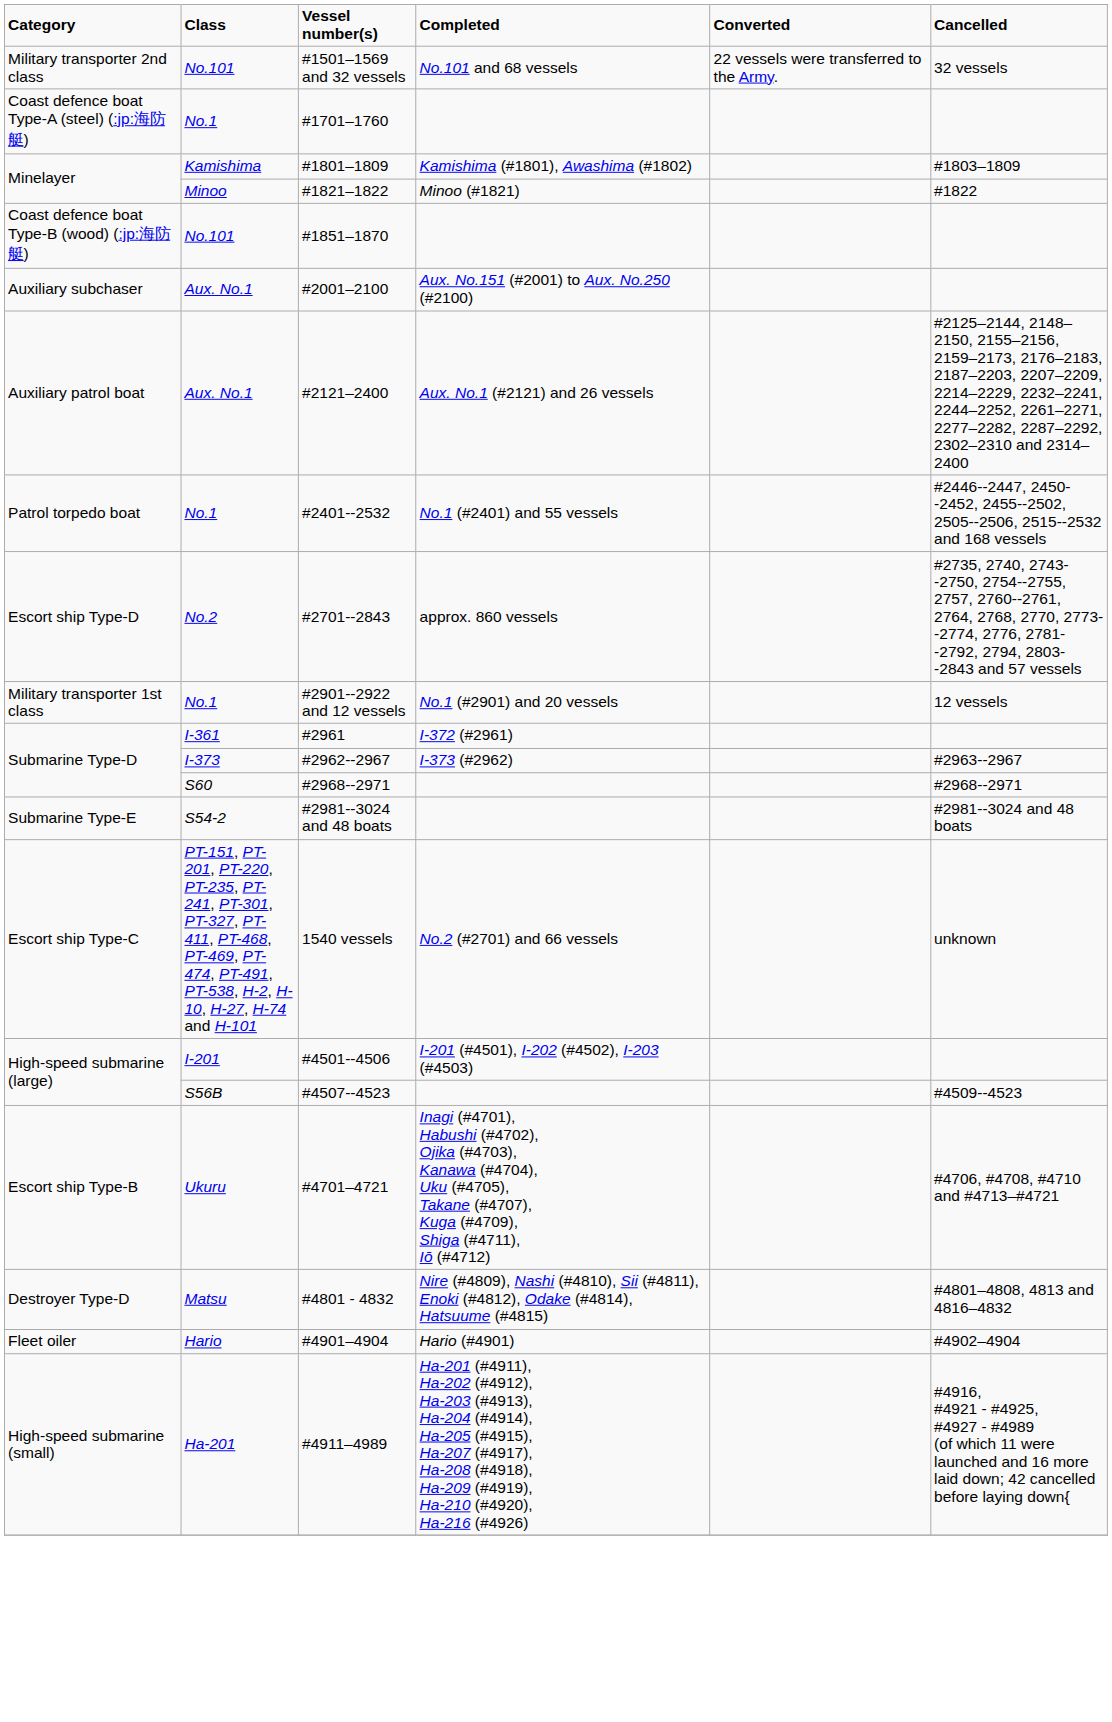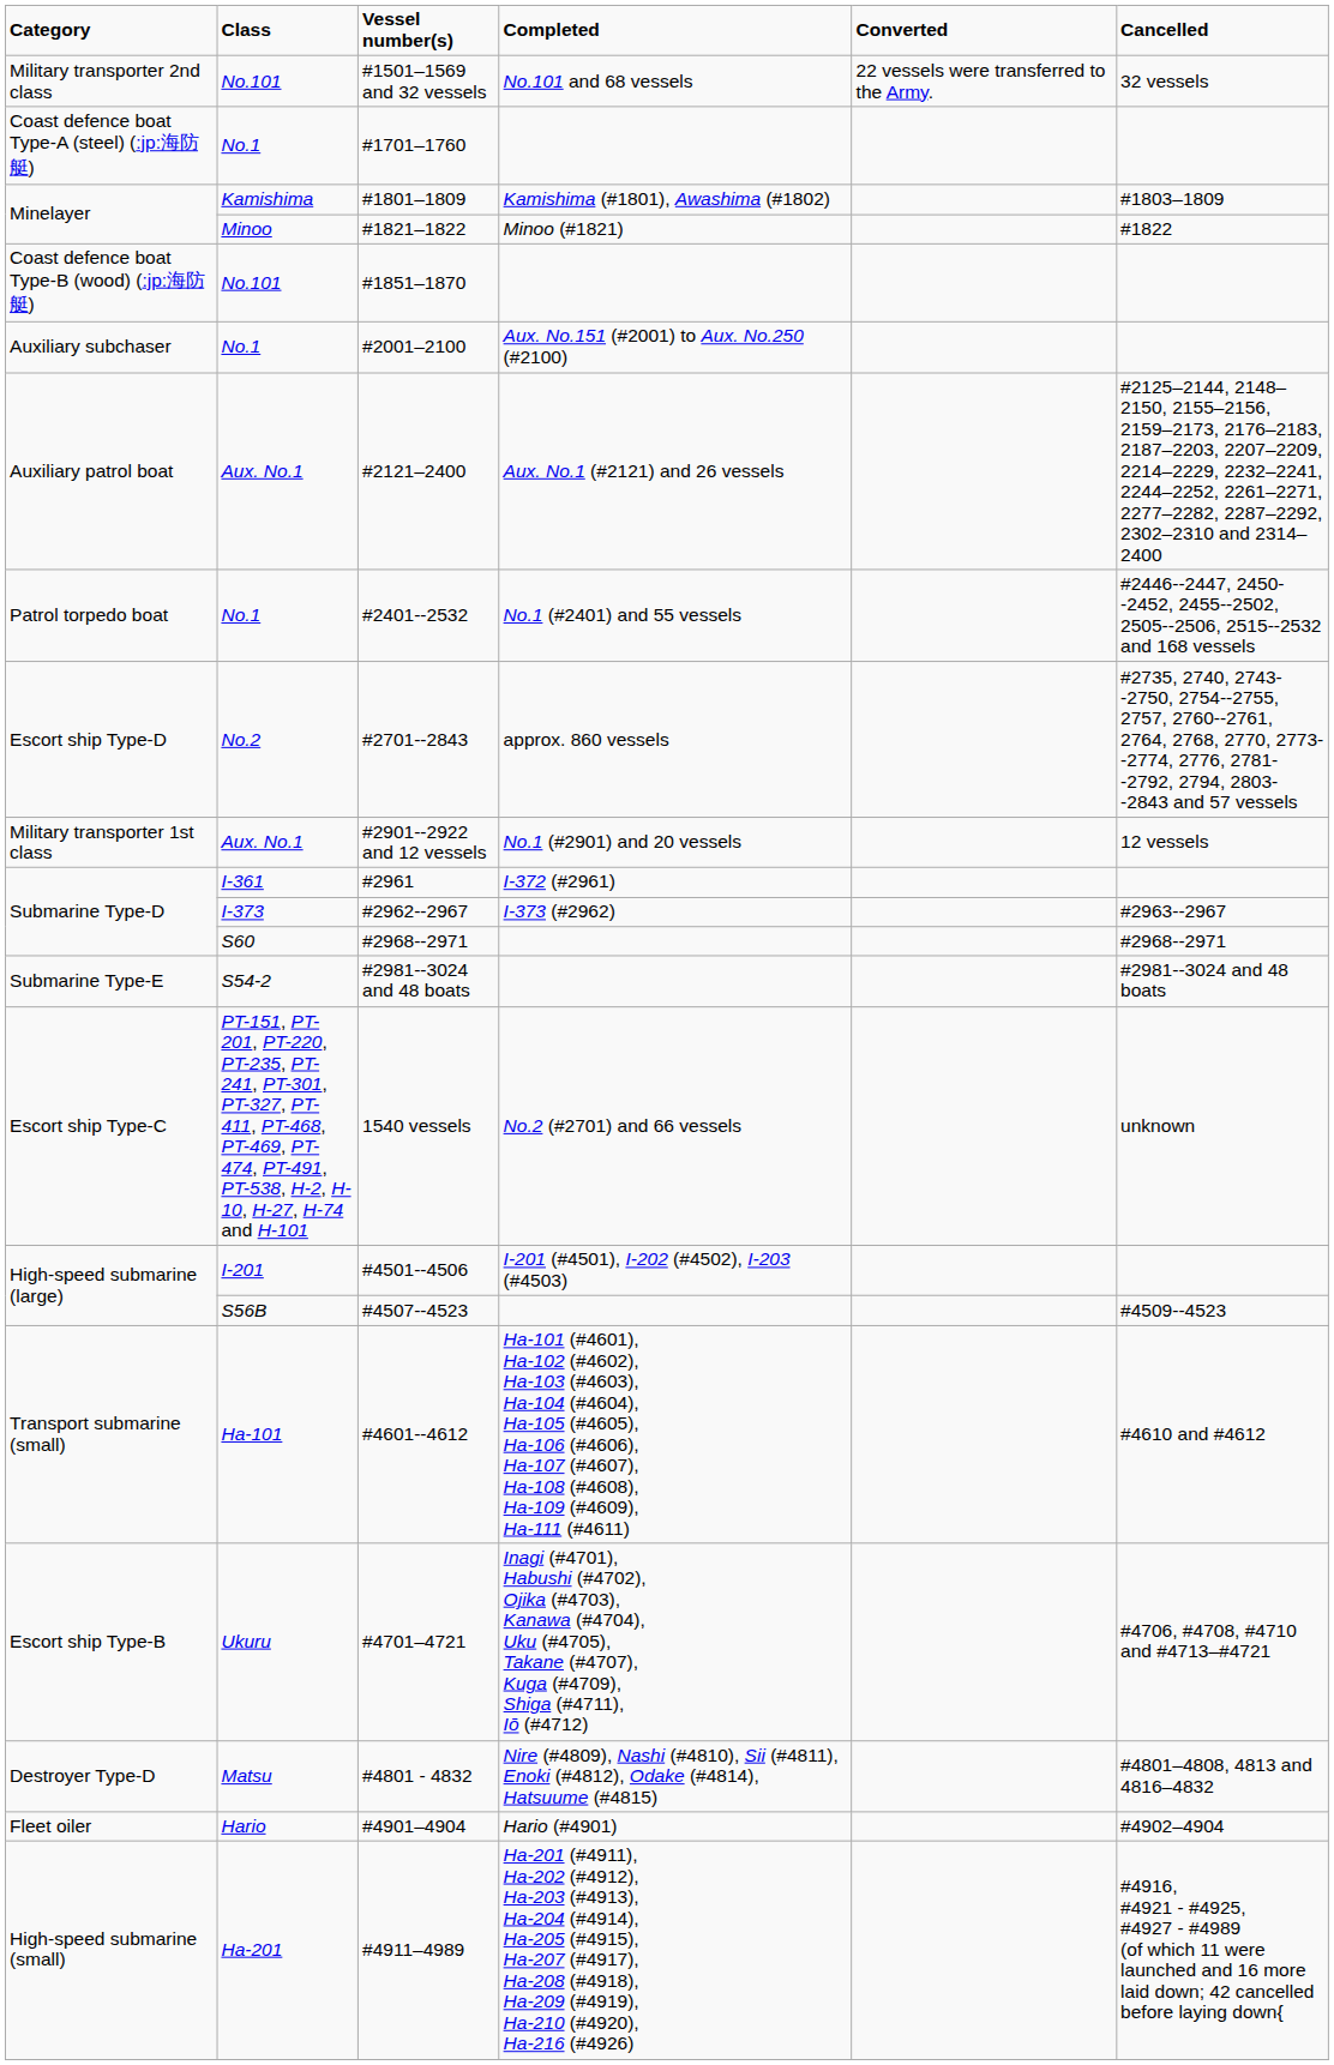#2001–2100 | Class: Aux. No.1 -> No.1
#2901--2922 and 12 vessels | Class: No.1 -> Aux. No.1
+ row: Transport submarine (small) | Ha-101 | #4601--4612 | Ha-101 (#4601), Ha-102 (#4602), Ha-103 (#4603), Ha-104 (#4604), Ha-105 (#4605), Ha-106 (#4606), Ha-107 (#4607), Ha-108 (#4608), Ha-109 (#4609), Ha-111 (#4611) | #4610 and #4612
